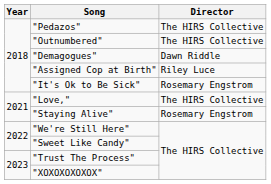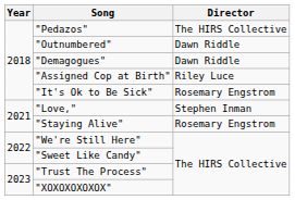"Outnumbered" | Director: The HIRS Collective -> Dawn Riddle
"Love," | Director: The HIRS Collective -> Stephen Inman
